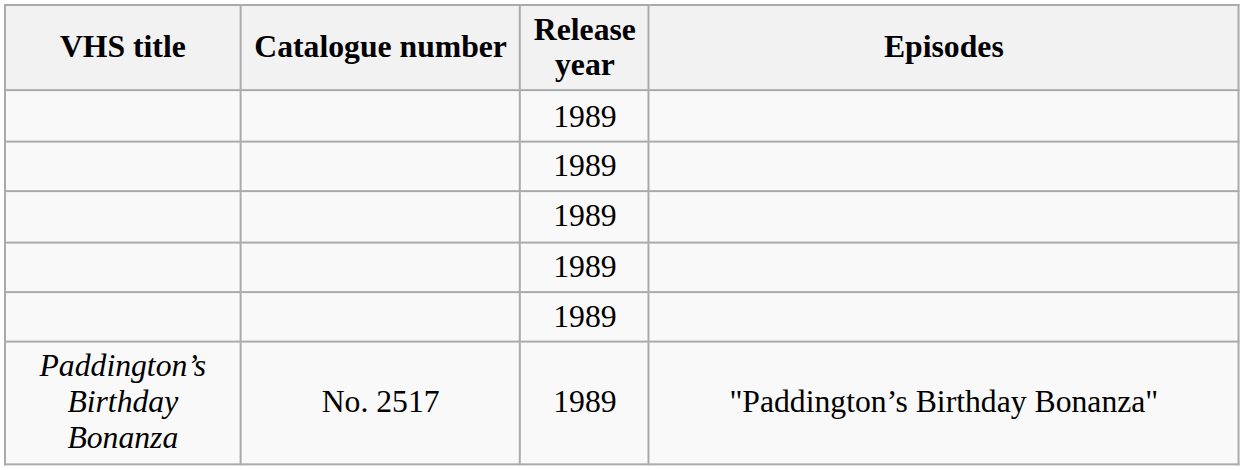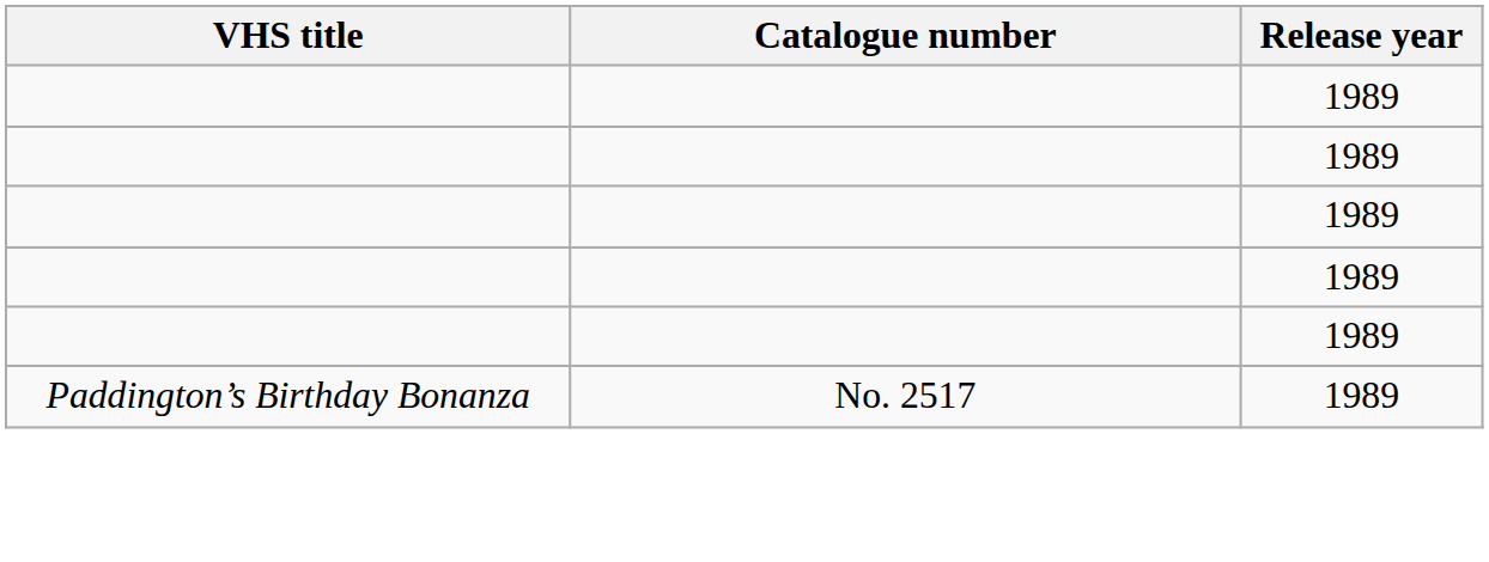- column: Episodes | "Paddington’s Birthday Bonanza"
